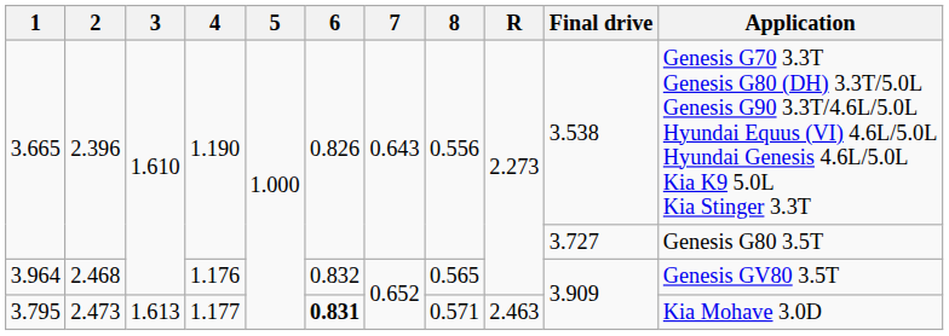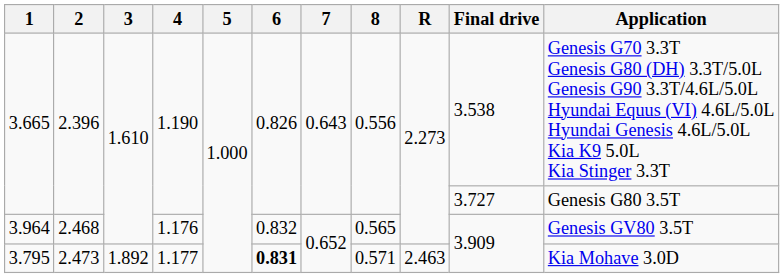3.795 | 3: 1.613 -> 1.892
